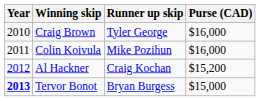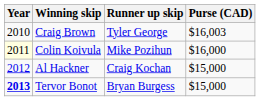Craig Brown | Purse (CAD): $16,000 -> $16,003
Colin Koivula | Year: no background -> lightyellow background
Al Hackner | Purse (CAD): $15,200 -> $15,000
